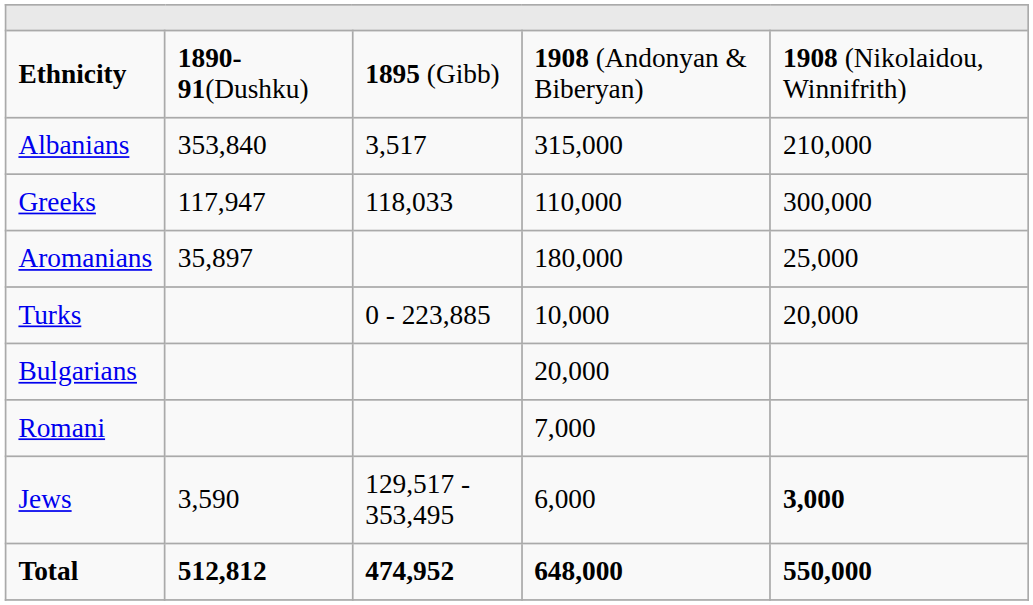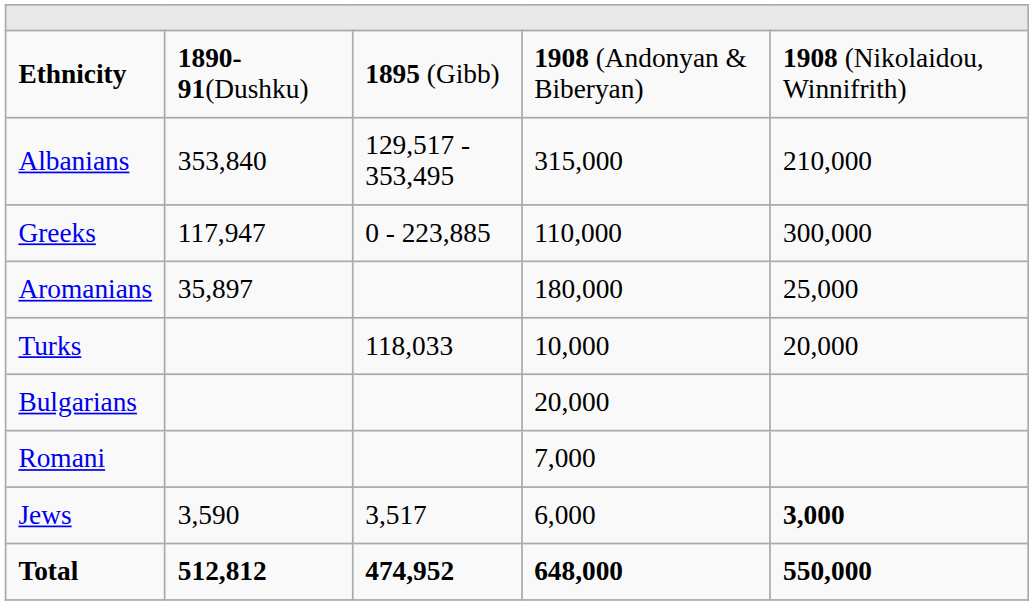Albanians | column 3: 3,517 -> 129,517 - 353,495
Greeks | column 3: 118,033 -> 0 - 223,885
Turks | column 3: 0 - 223,885 -> 118,033
Jews | column 3: 129,517 - 353,495 -> 3,517
